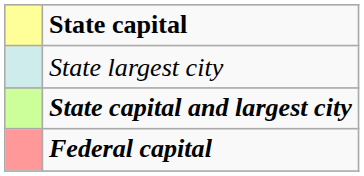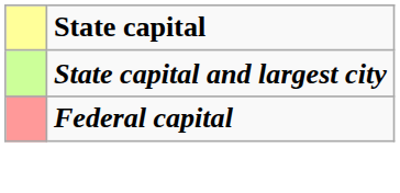- row: State largest city
